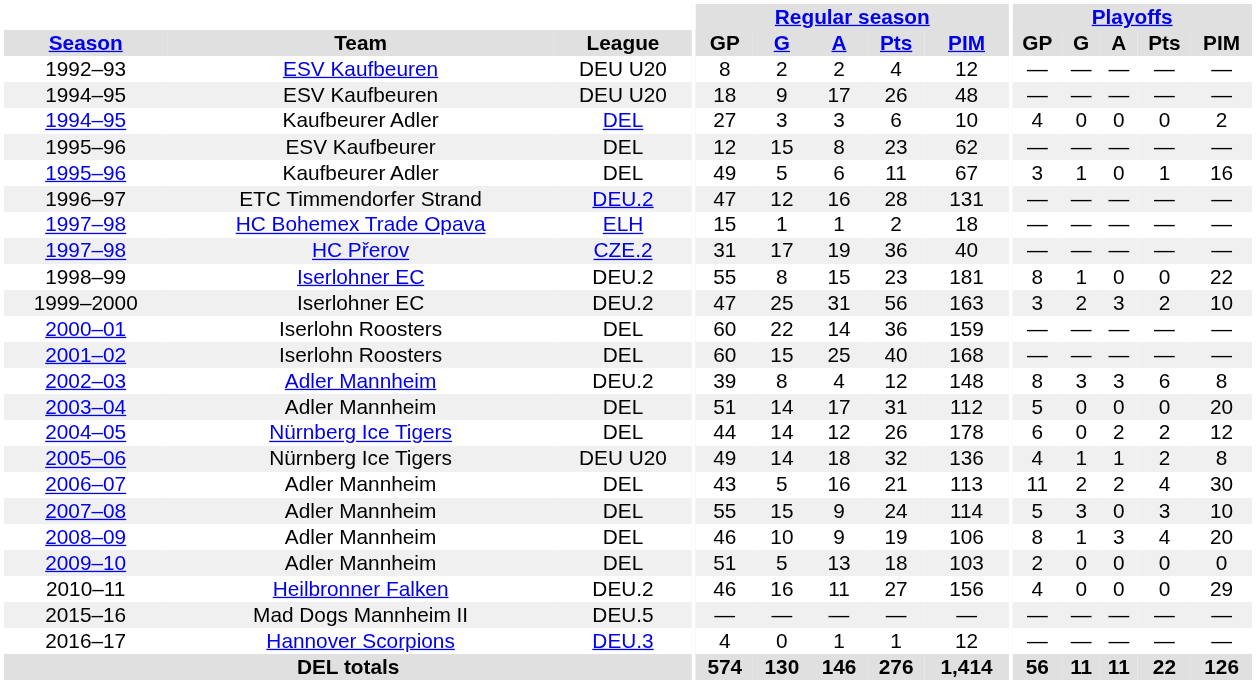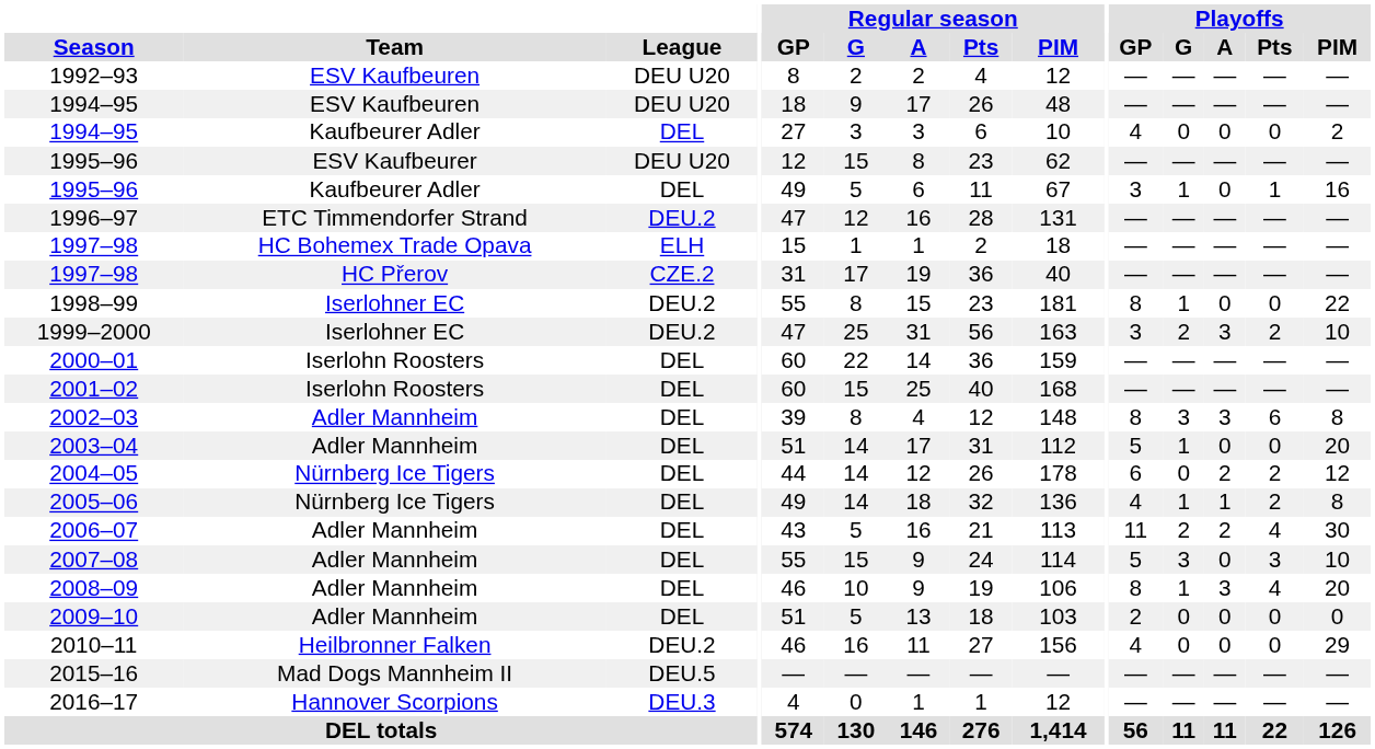1995–96 / ESV Kaufbeurer | League: DEL -> DEU U20
2002–03 | League: DEU.2 -> DEL
2003–04 | Playoffs / G: 0 -> 1
2005–06 | League: DEU U20 -> DEL
